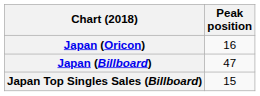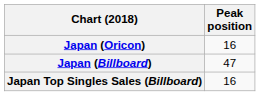Japan Top Singles Sales (Billboard) | Peak position: 15 -> 16
